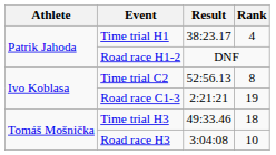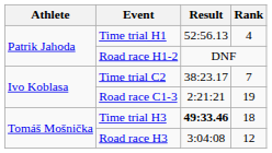Time trial H1 | Result: 38:23.17 -> 52:56.13
Time trial C2 | Result: 52:56.13 -> 38:23.17
Time trial C2 | Rank: 8 -> 7
Time trial H3 | Result: normal -> bold
Road race H3 | Rank: 10 -> 12
